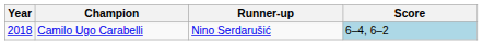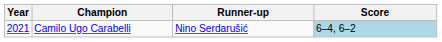Camilo Ugo Carabelli | Year: 2018 -> 2021
